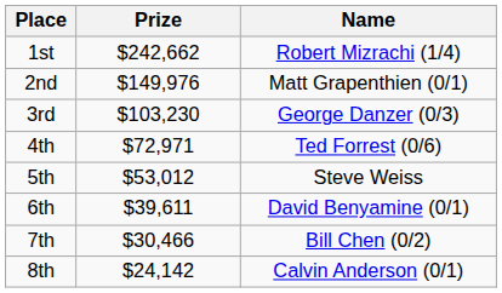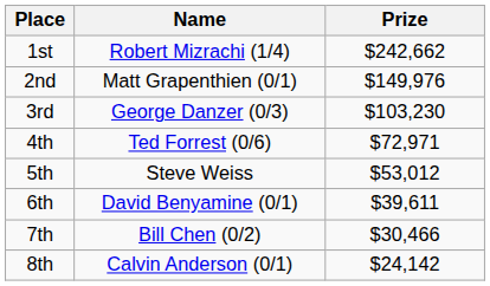columns swapped: Name <-> Prize
